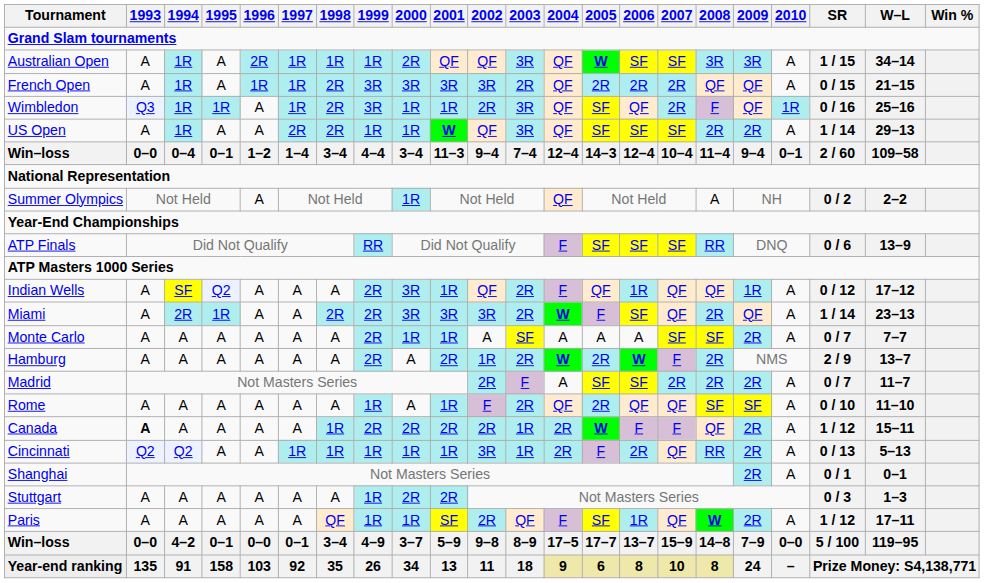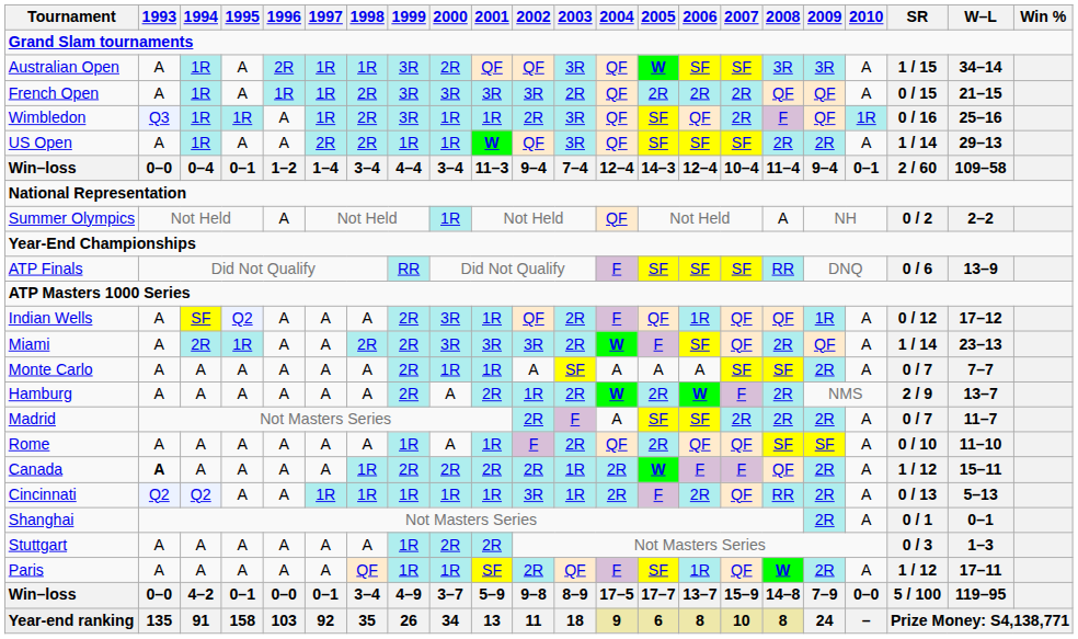Australian Open | 1999: 1R -> 3R
